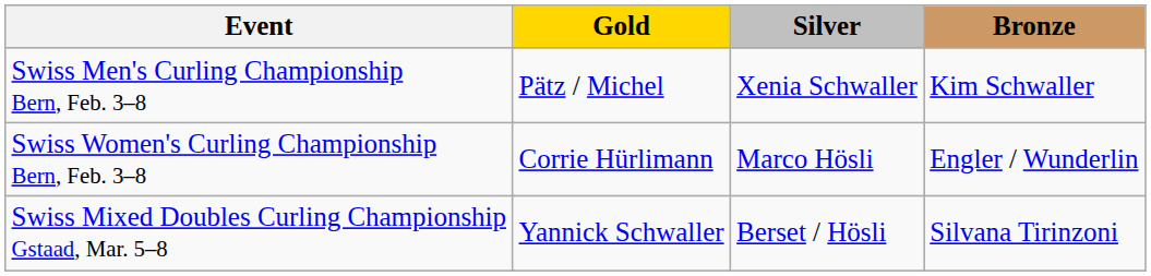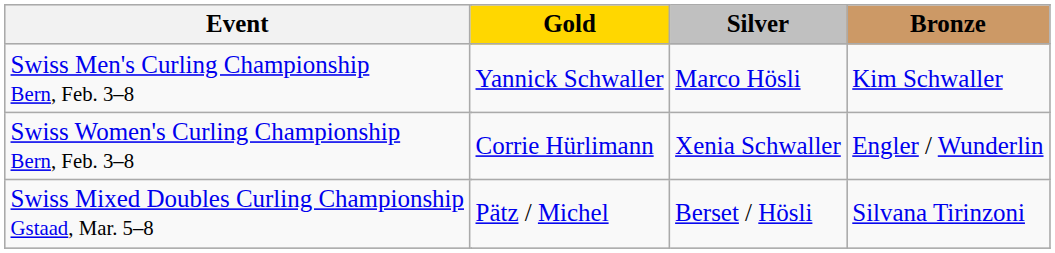Swiss Men's Curling Championship Bern, Feb. 3–8 | Gold: Pätz / Michel -> Yannick Schwaller
Swiss Men's Curling Championship Bern, Feb. 3–8 | Silver: Xenia Schwaller -> Marco Hösli
Swiss Women's Curling Championship Bern, Feb. 3–8 | Silver: Marco Hösli -> Xenia Schwaller
Swiss Mixed Doubles Curling Championship Gstaad, Mar. 5–8 | Gold: Yannick Schwaller -> Pätz / Michel
